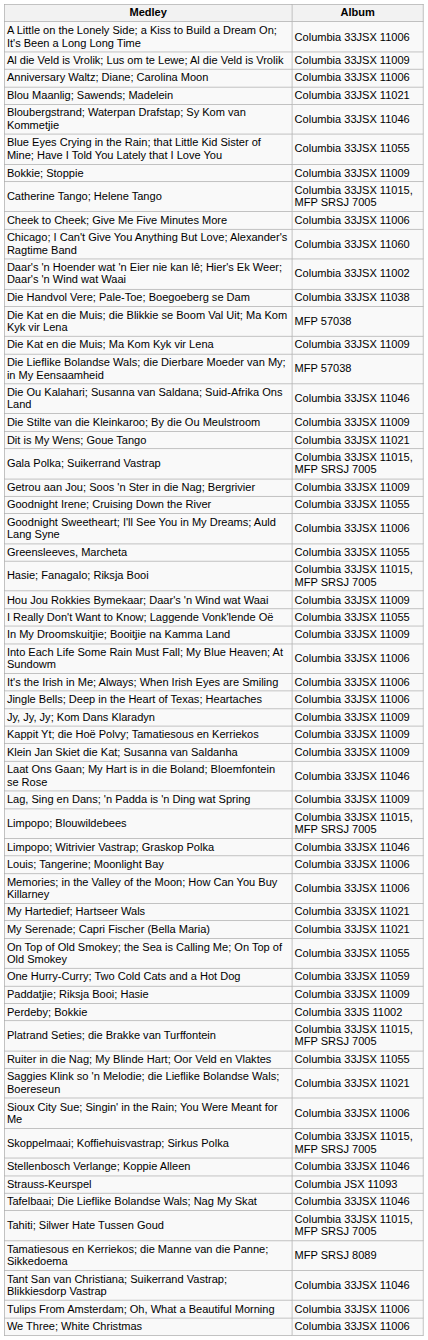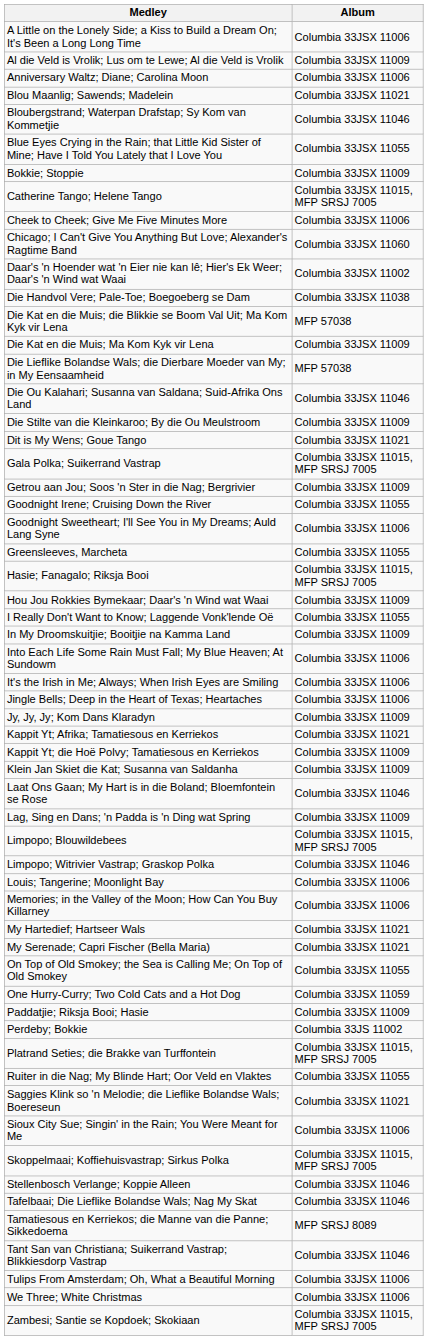+ row: Kappit Yt; Afrika; Tamatiesous en Kerriekos | Columbia 33JSX 11021
- row: Strauss-Keurspel | Columbia JSX 11093
- row: Tahiti; Silwer Hate Tussen Goud | Columbia 33JSX 11015, MFP SRSJ 7005
+ row: Zambesi; Santie se Kopdoek; Skokiaan | Columbia 33JSX 11015, MFP SRSJ 7005
